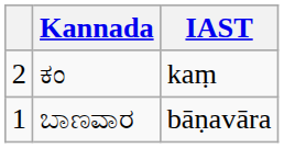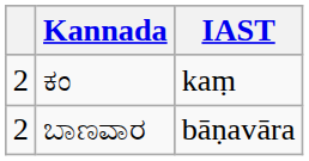ಬಾಣವಾರ | column 1: 1 -> 2
